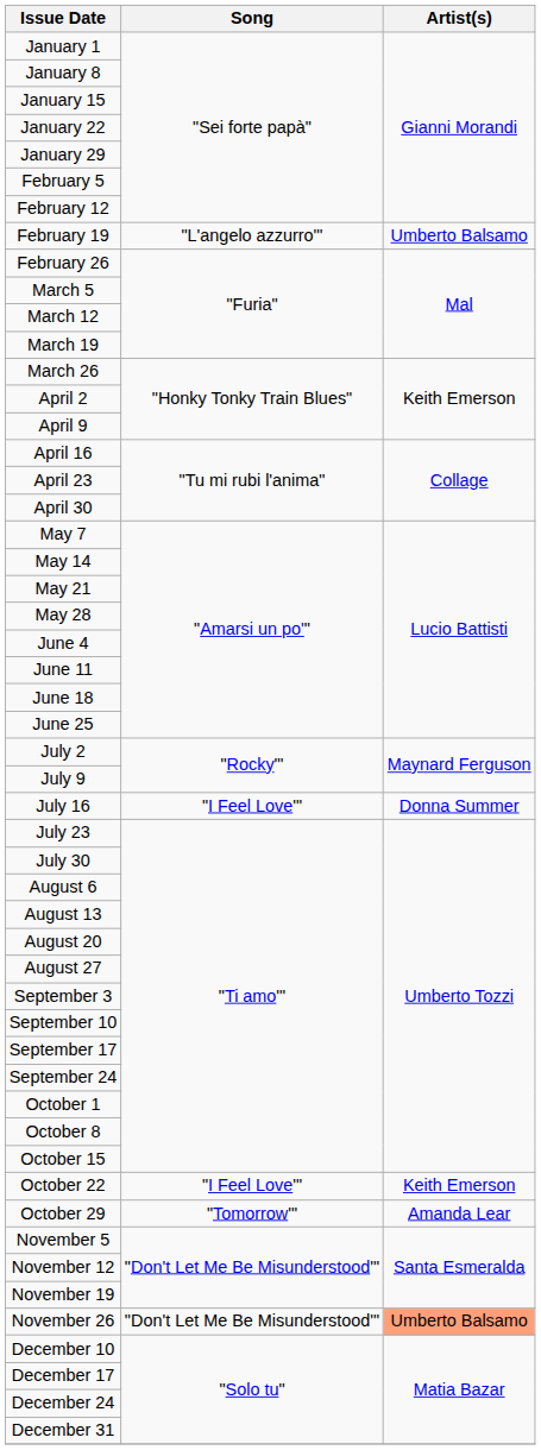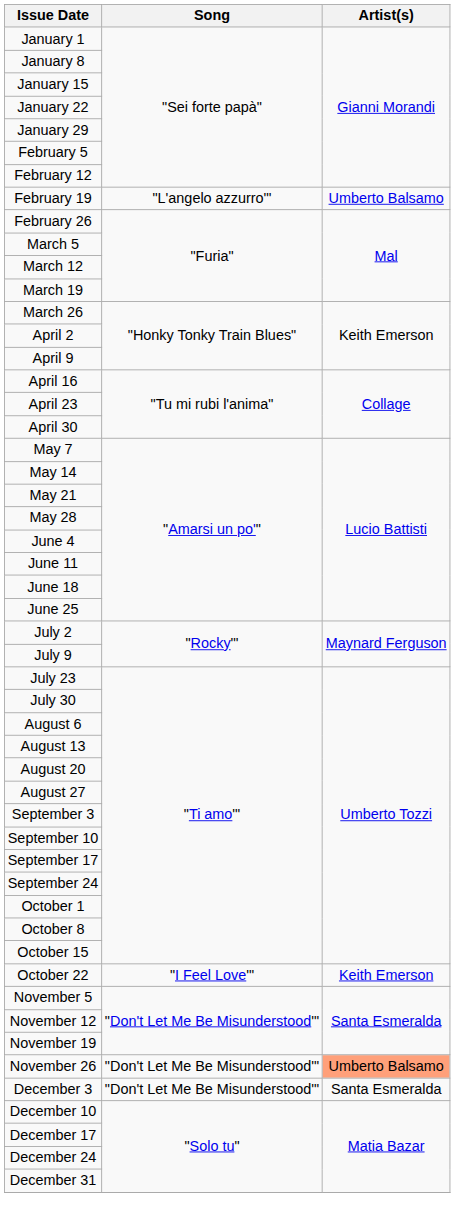- row: July 16 | "I Feel Love'" | Donna Summer
- row: October 29 | "Tomorrow'" | Amanda Lear
+ row: December 3 | "Don't Let Me Be Misunderstood'" | Santa Esmeralda
